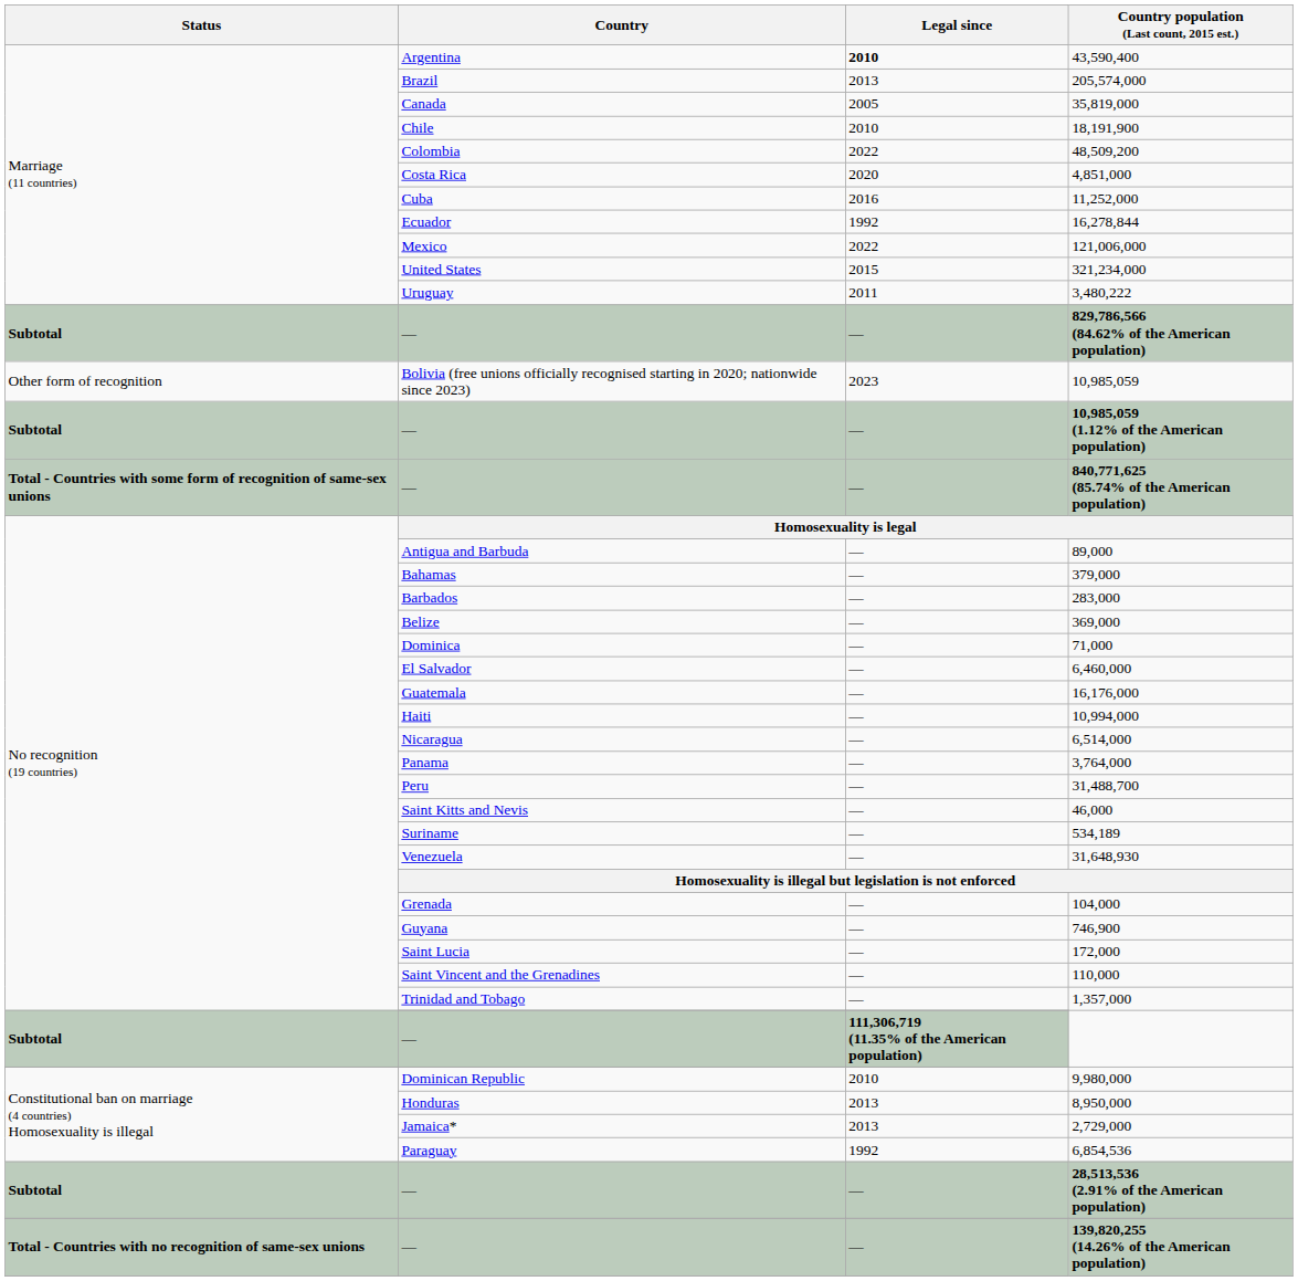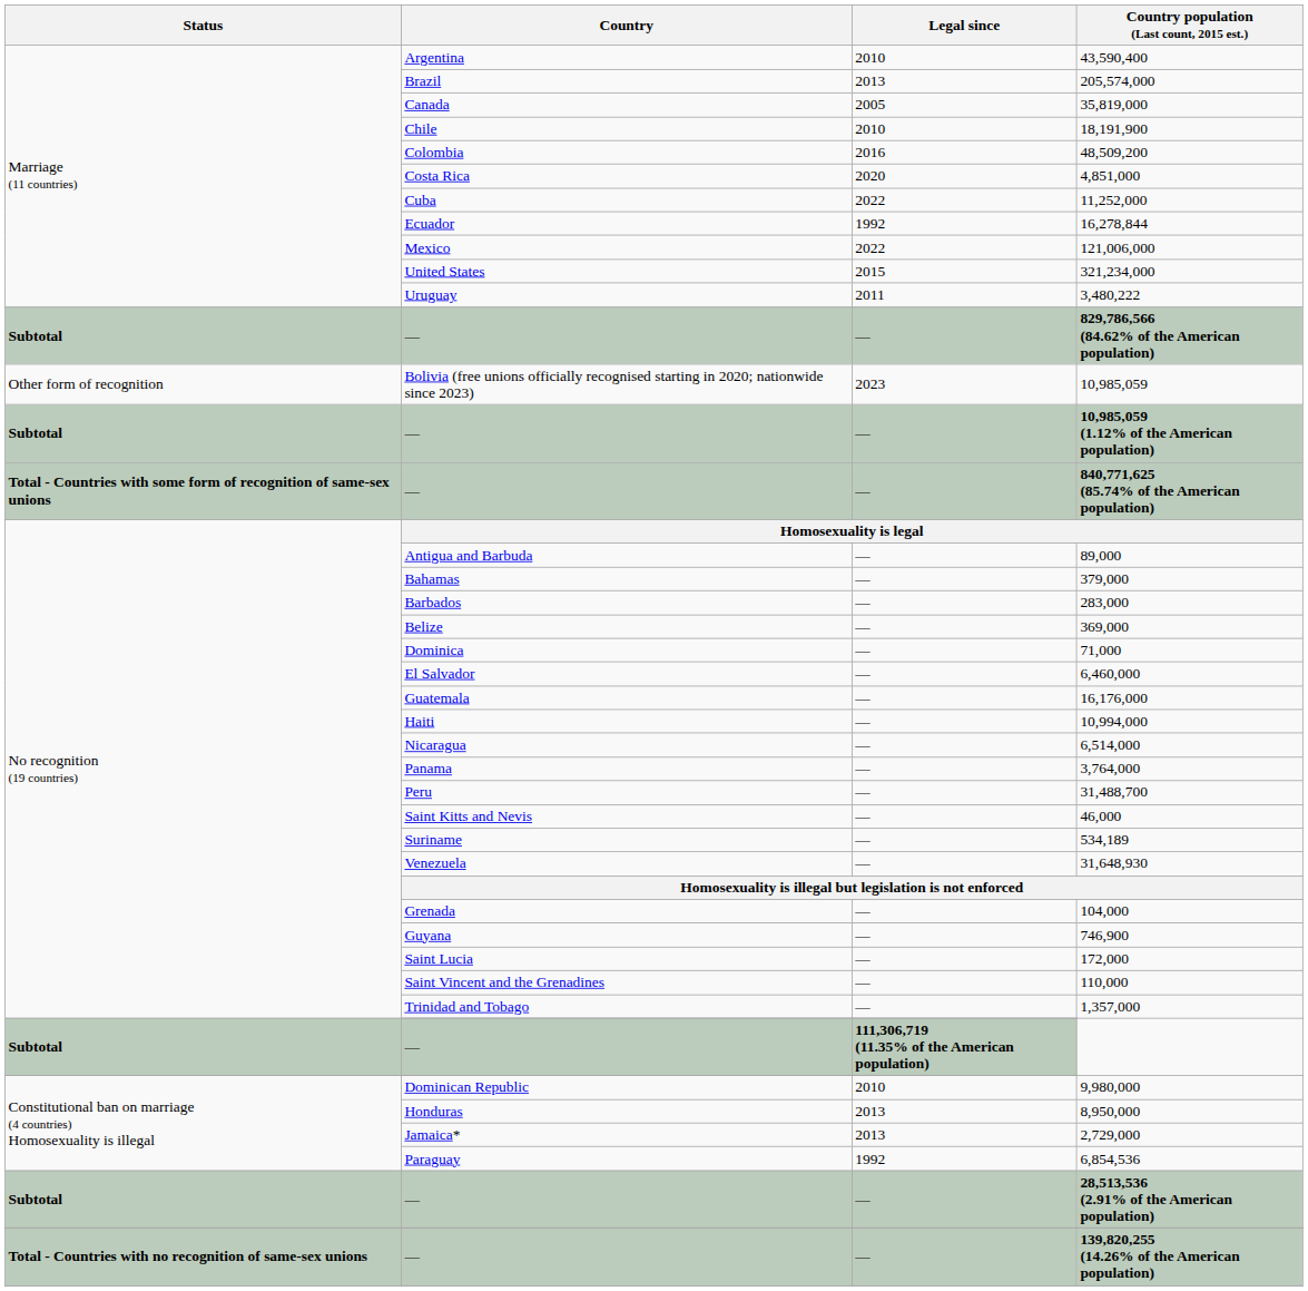43,590,400 | Legal since: bold -> normal
48,509,200 | Legal since: 2022 -> 2016
11,252,000 | Legal since: 2016 -> 2022
